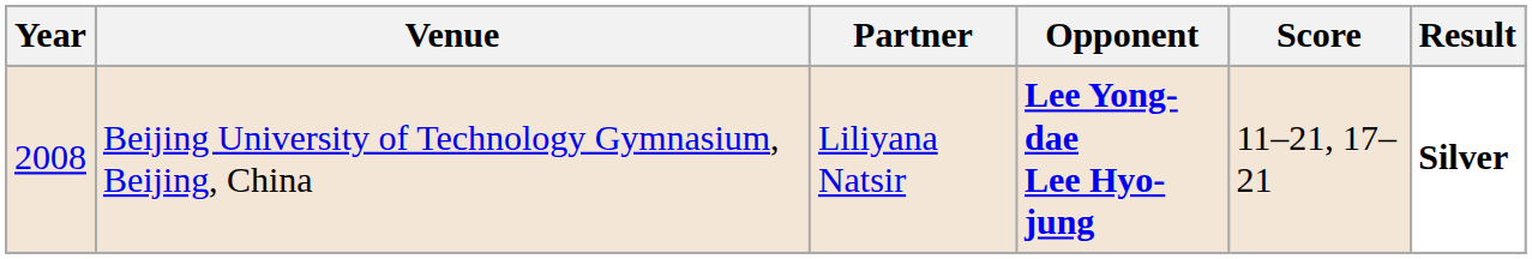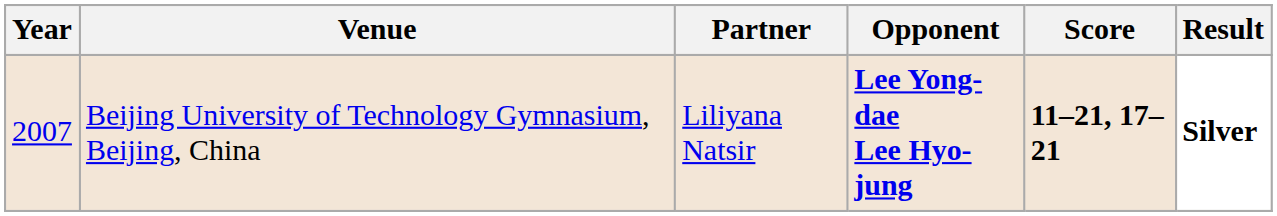Beijing University of Technology Gymnasium, Beijing, China | Year: 2008 -> 2007
Beijing University of Technology Gymnasium, Beijing, China | Score: normal -> bold
